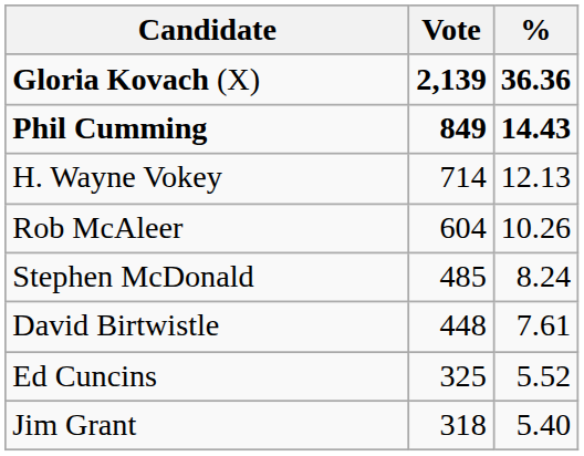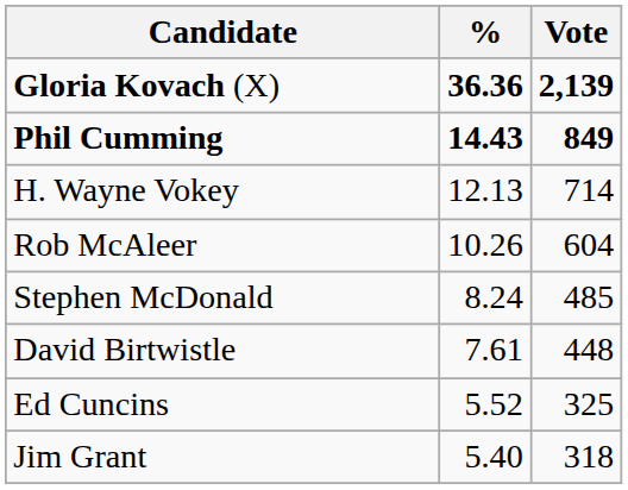columns swapped: Vote <-> %
